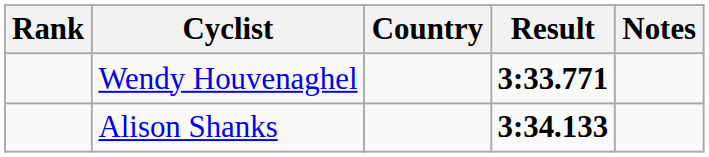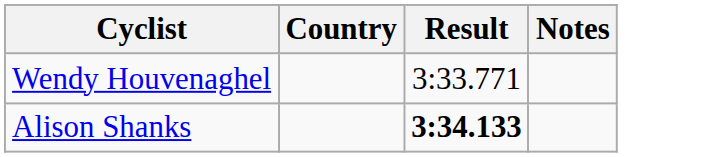- column: Rank
Wendy Houvenaghel | Result: bold -> normal
